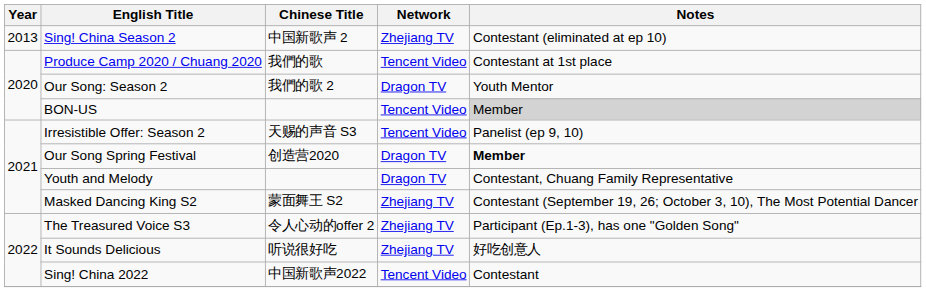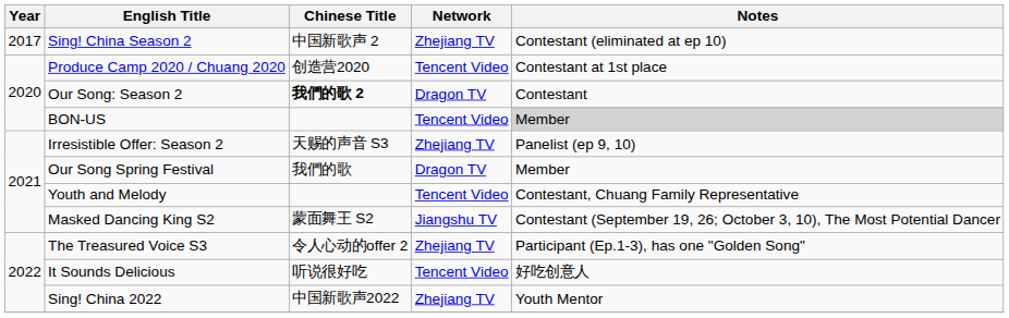Sing! China Season 2 | Year: 2013 -> 2017
Produce Camp 2020 / Chuang 2020 | Chinese Title: 我們的歌 -> 创造营2020
Our Song: Season 2 | Chinese Title: normal -> bold
Our Song: Season 2 | Notes: Youth Mentor -> Contestant
Irresistible Offer: Season 2 | Network: Tencent Video -> Zhejiang TV
Our Song Spring Festival | Chinese Title: 创造营2020 -> 我們的歌
Our Song Spring Festival | Notes: bold -> normal
Youth and Melody | Network: Dragon TV -> Tencent Video
Masked Dancing King S2 | Network: Zhejiang TV -> Jiangshu TV
It Sounds Delicious | Network: Zhejiang TV -> Tencent Video
Sing! China 2022 | Network: Tencent Video -> Zhejiang TV
Sing! China 2022 | Notes: Contestant -> Youth Mentor
